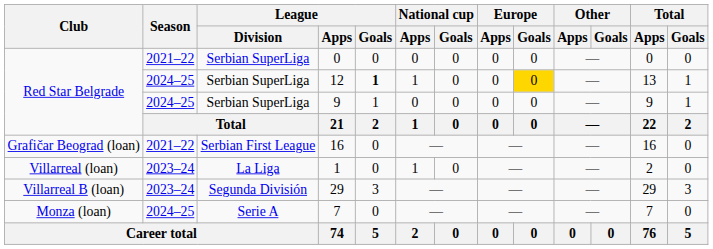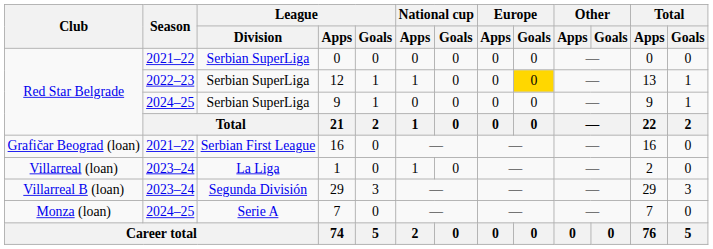12 | Season: 2024–25 -> 2022–23
12 | League / Goals: bold -> normal
